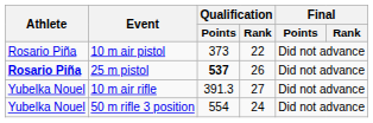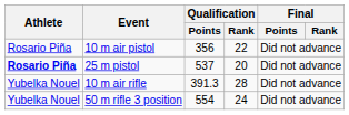10 m air pistol | Qualification / Points: 373 -> 356
25 m pistol | Qualification / Points: bold -> normal
25 m pistol | Qualification / Rank: 26 -> 20
10 m air rifle | Qualification / Rank: 27 -> 28
